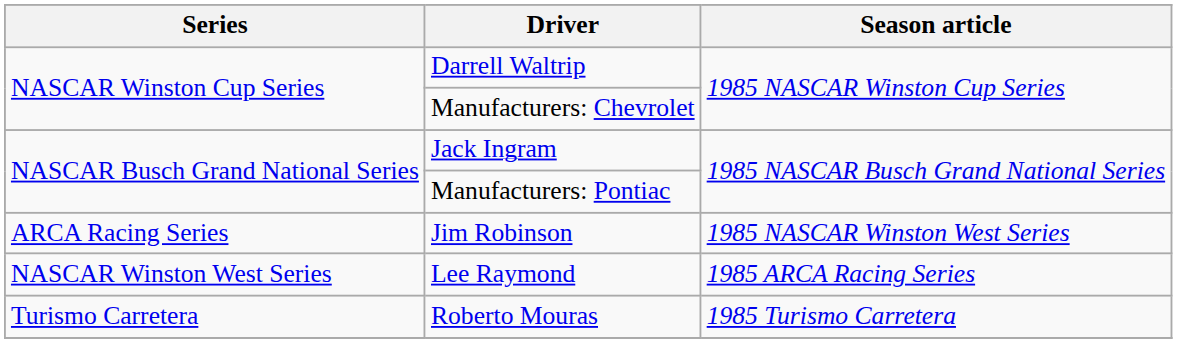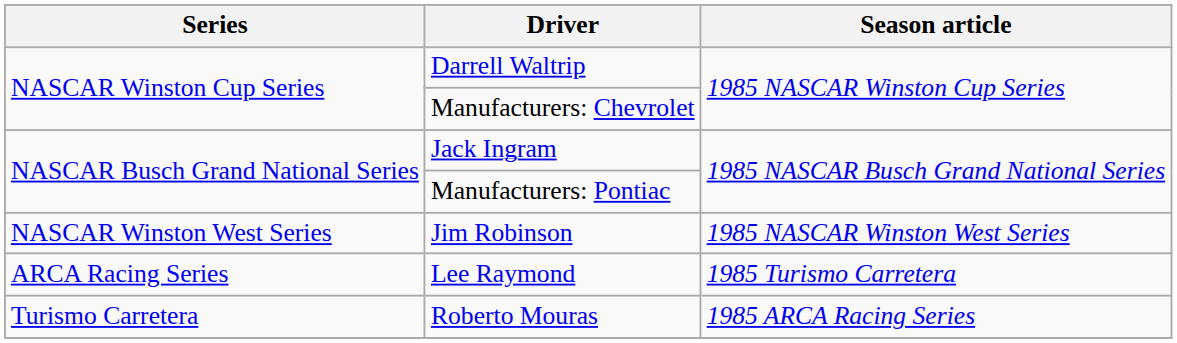Jim Robinson | Series: ARCA Racing Series -> NASCAR Winston West Series
Lee Raymond | Series: NASCAR Winston West Series -> ARCA Racing Series
Lee Raymond | Season article: 1985 ARCA Racing Series -> 1985 Turismo Carretera
Roberto Mouras | Season article: 1985 Turismo Carretera -> 1985 ARCA Racing Series
